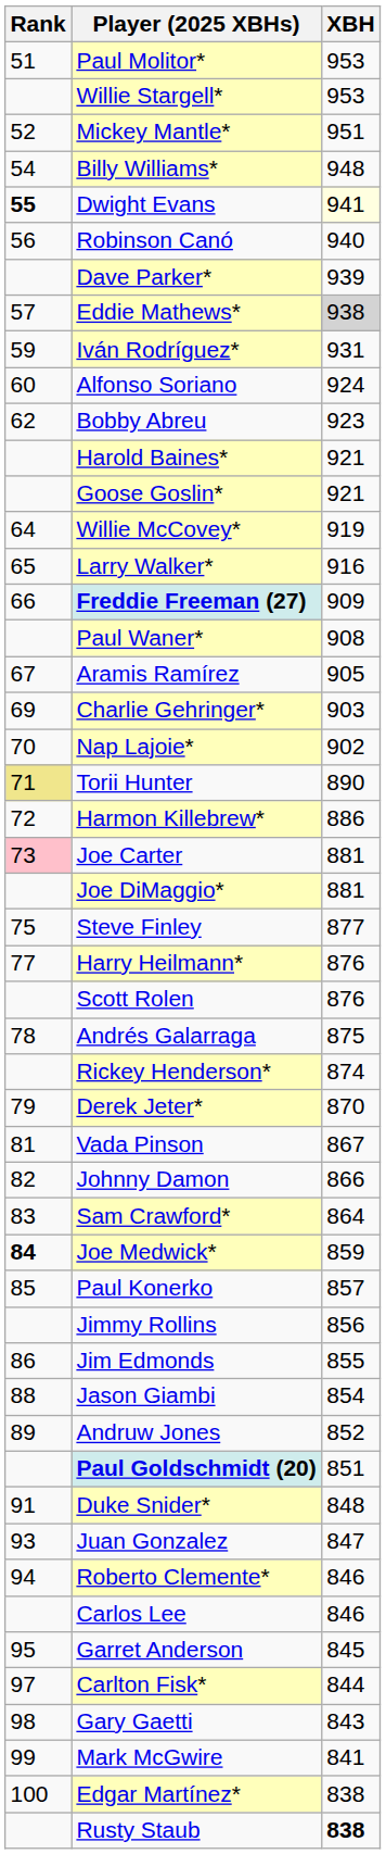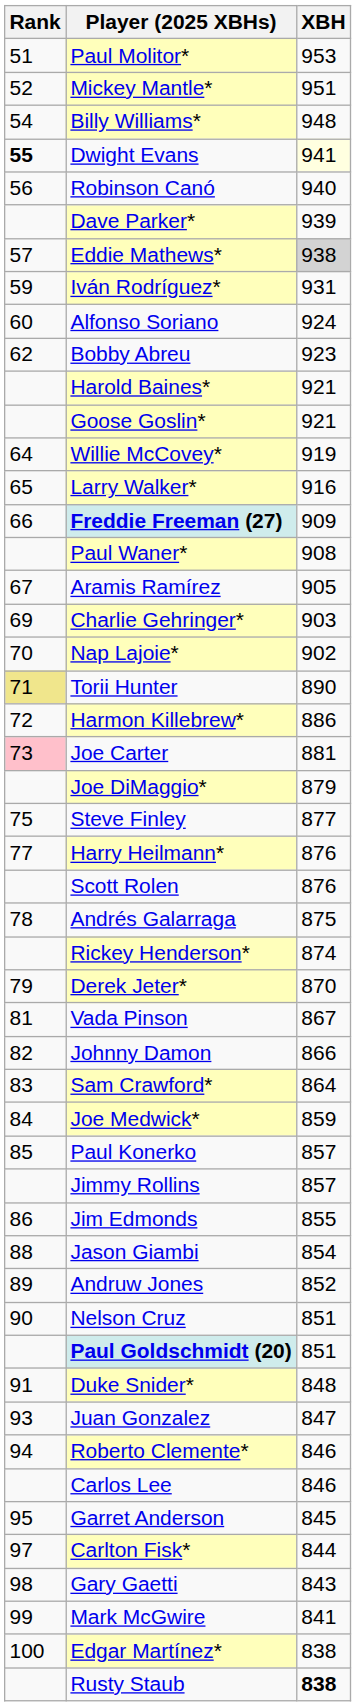- row: Willie Stargell* | 953
Joe DiMaggio* | XBH: 881 -> 879
Joe Medwick* | Rank: bold -> normal
Jimmy Rollins | XBH: 856 -> 857
+ row: 90 | Nelson Cruz | 851
